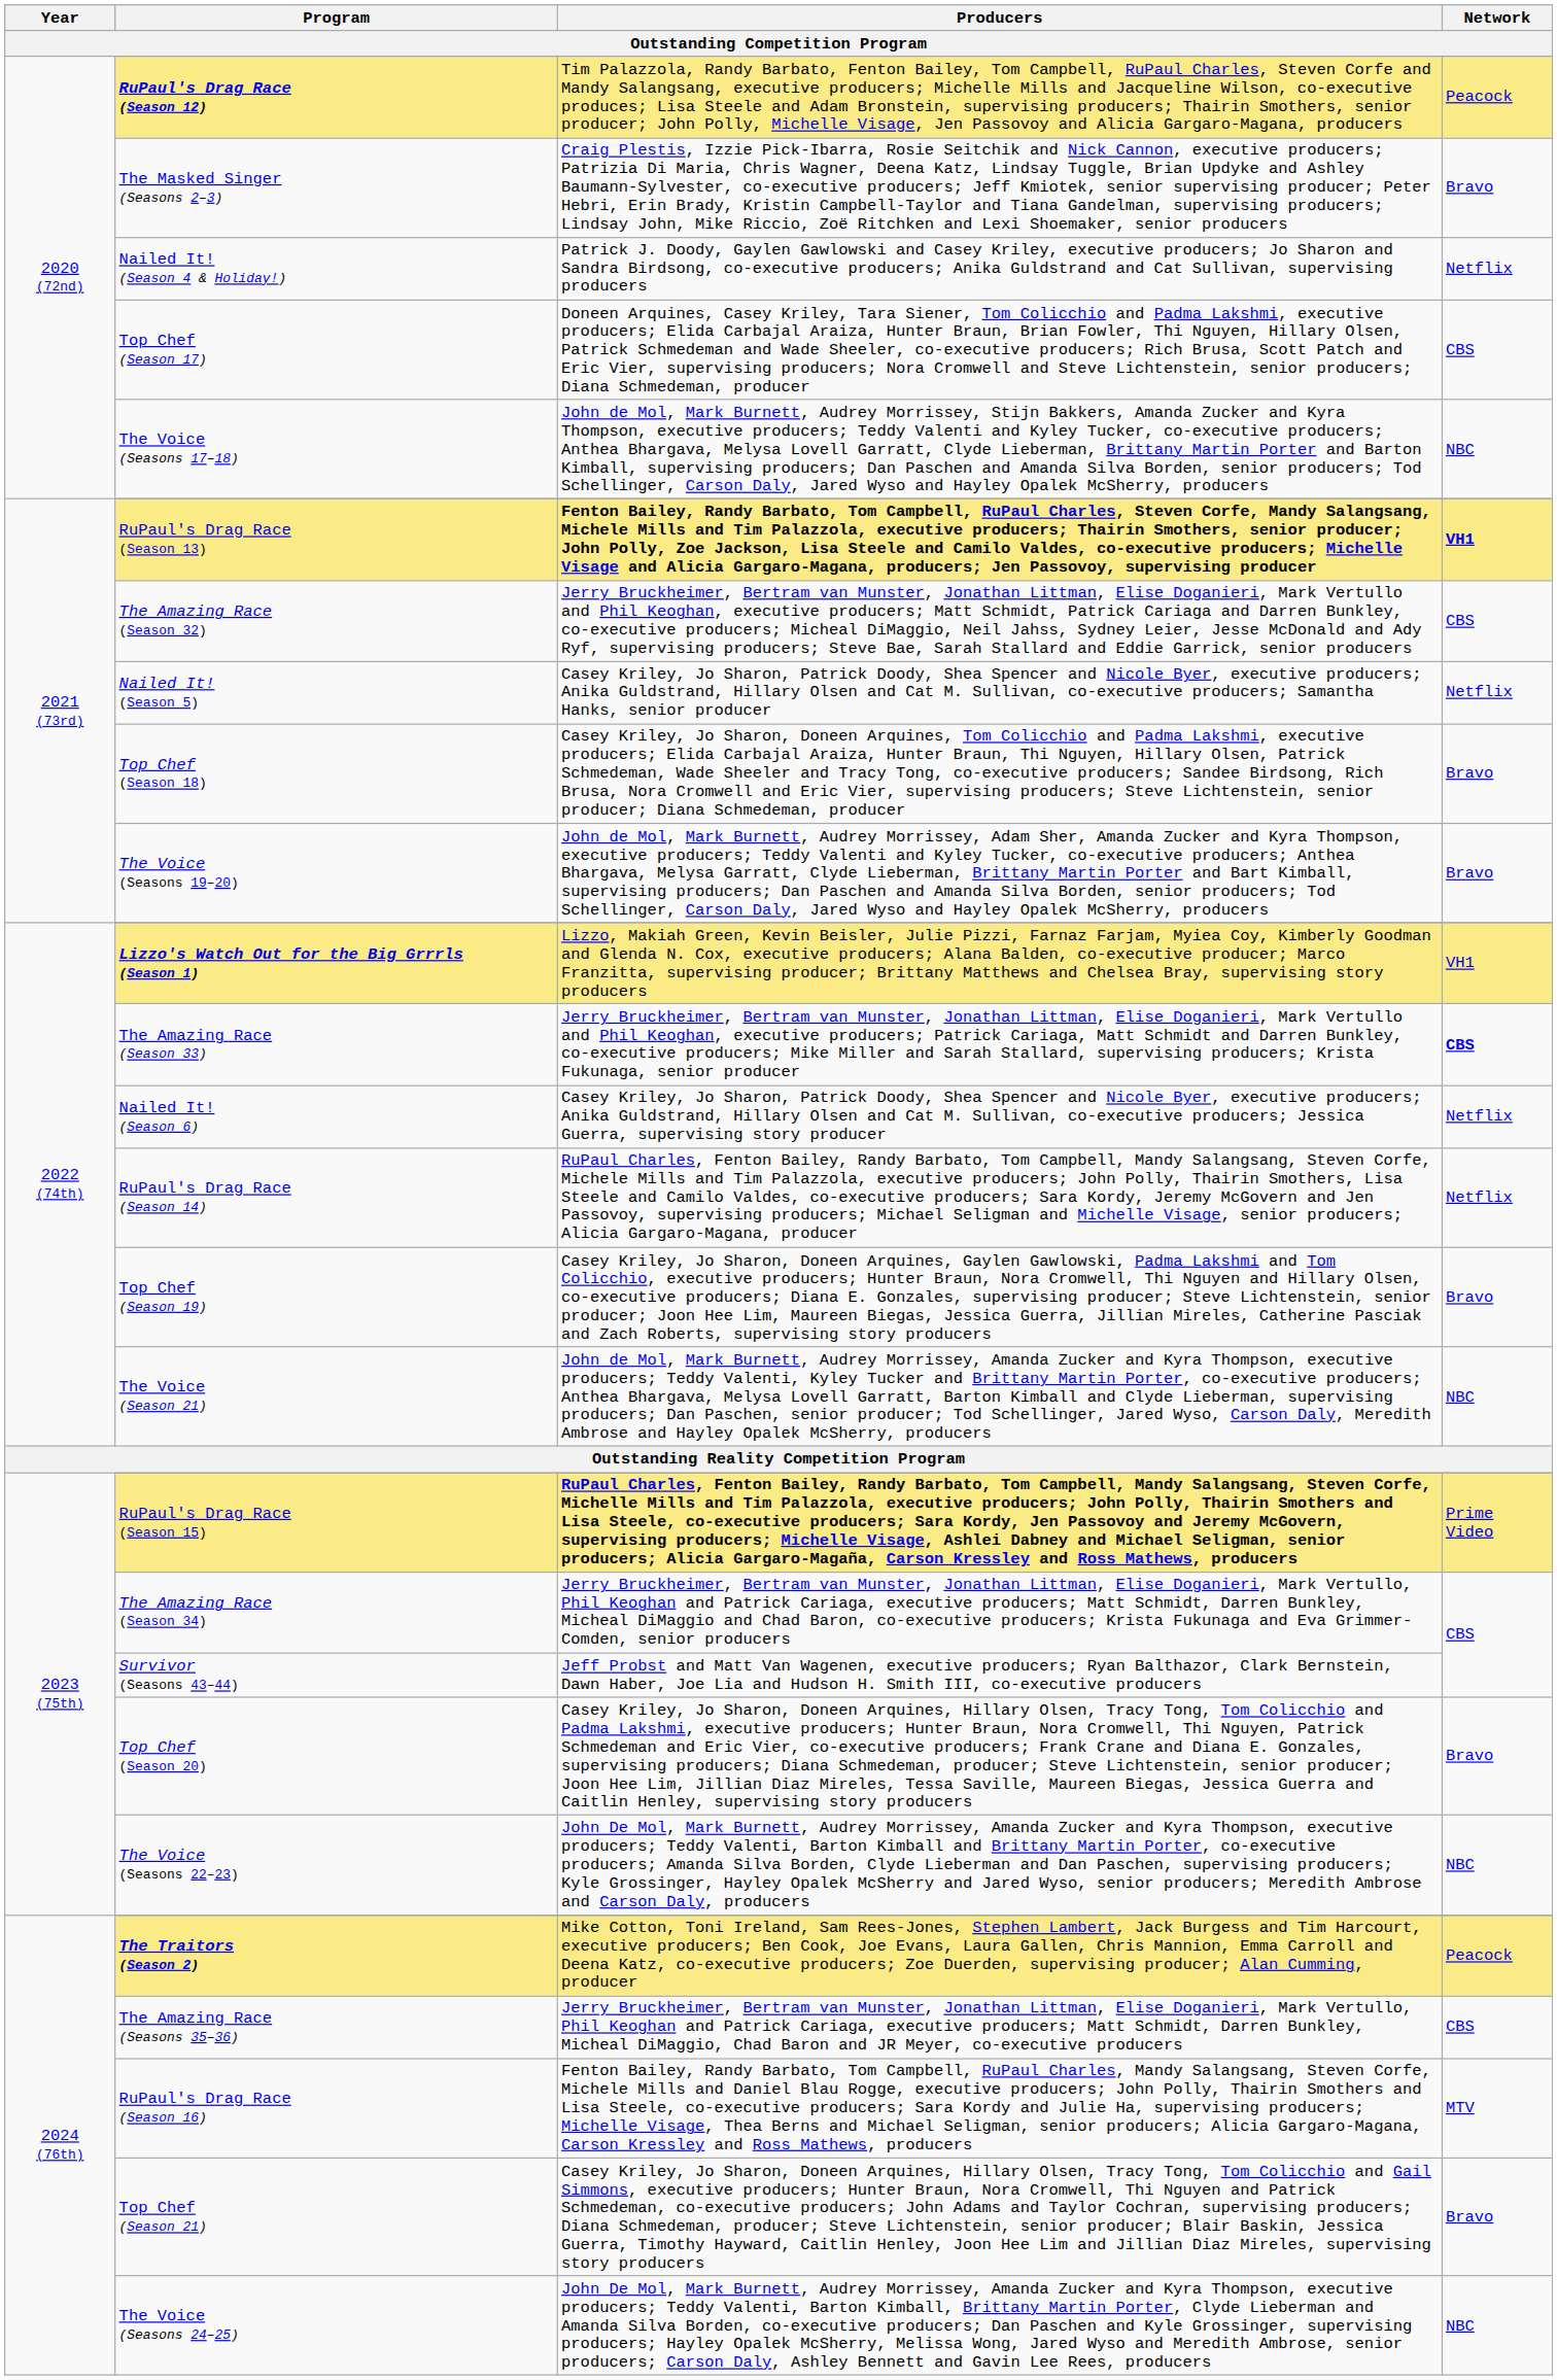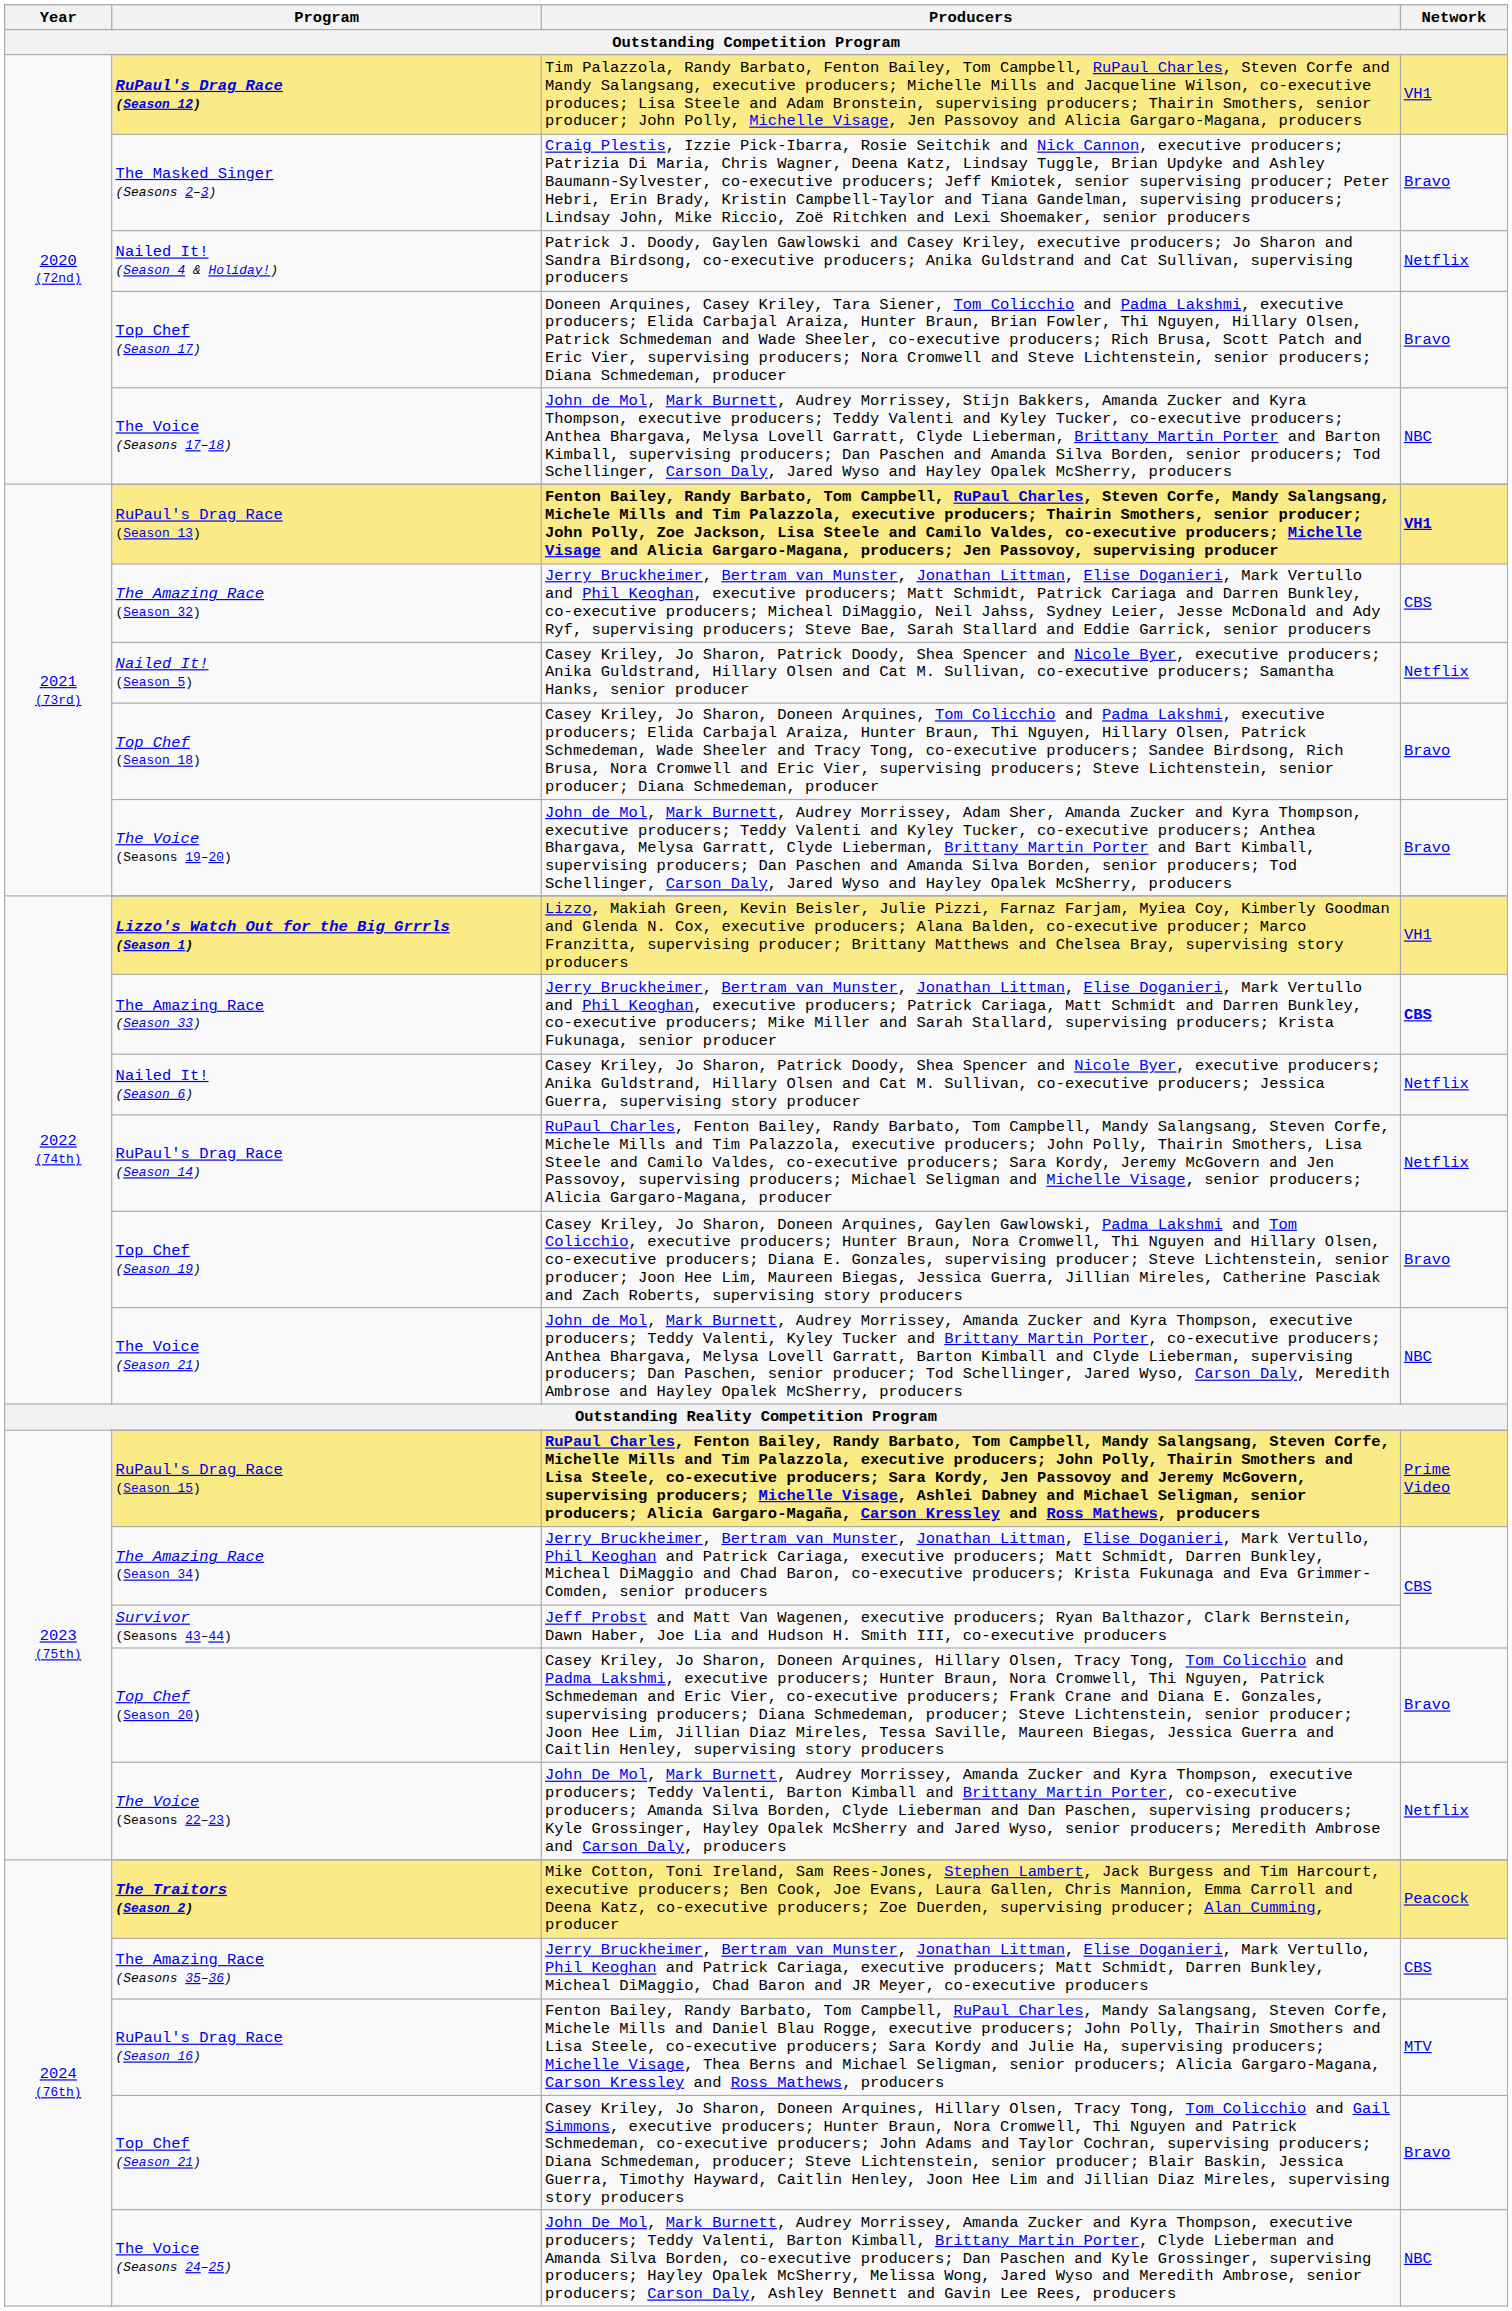RuPaul's Drag Race (Season 12) | Network: Peacock -> VH1
Top Chef (Season 17) | Network: CBS -> Bravo
The Voice (Seasons 22–23) | Network: NBC -> Netflix
